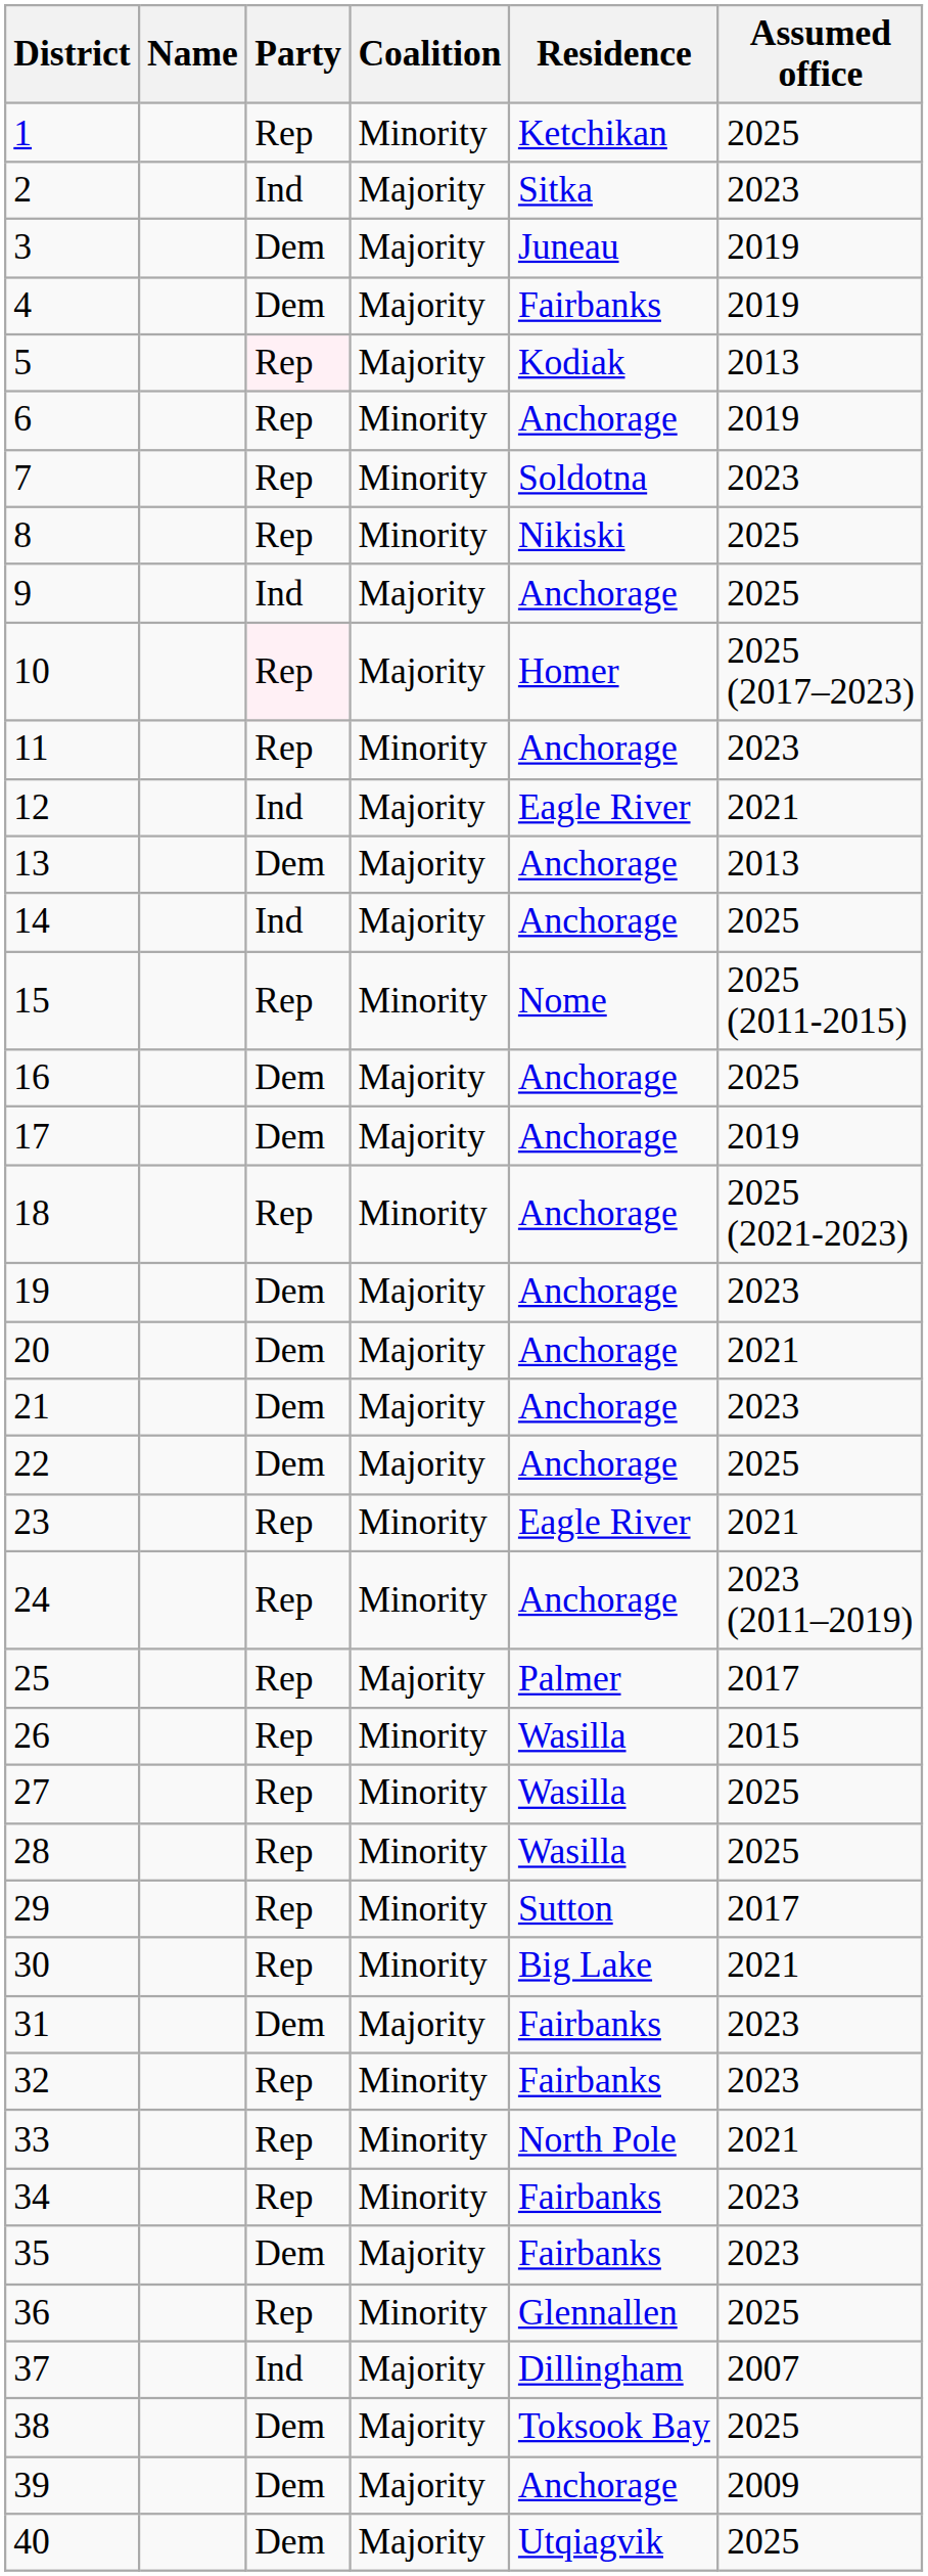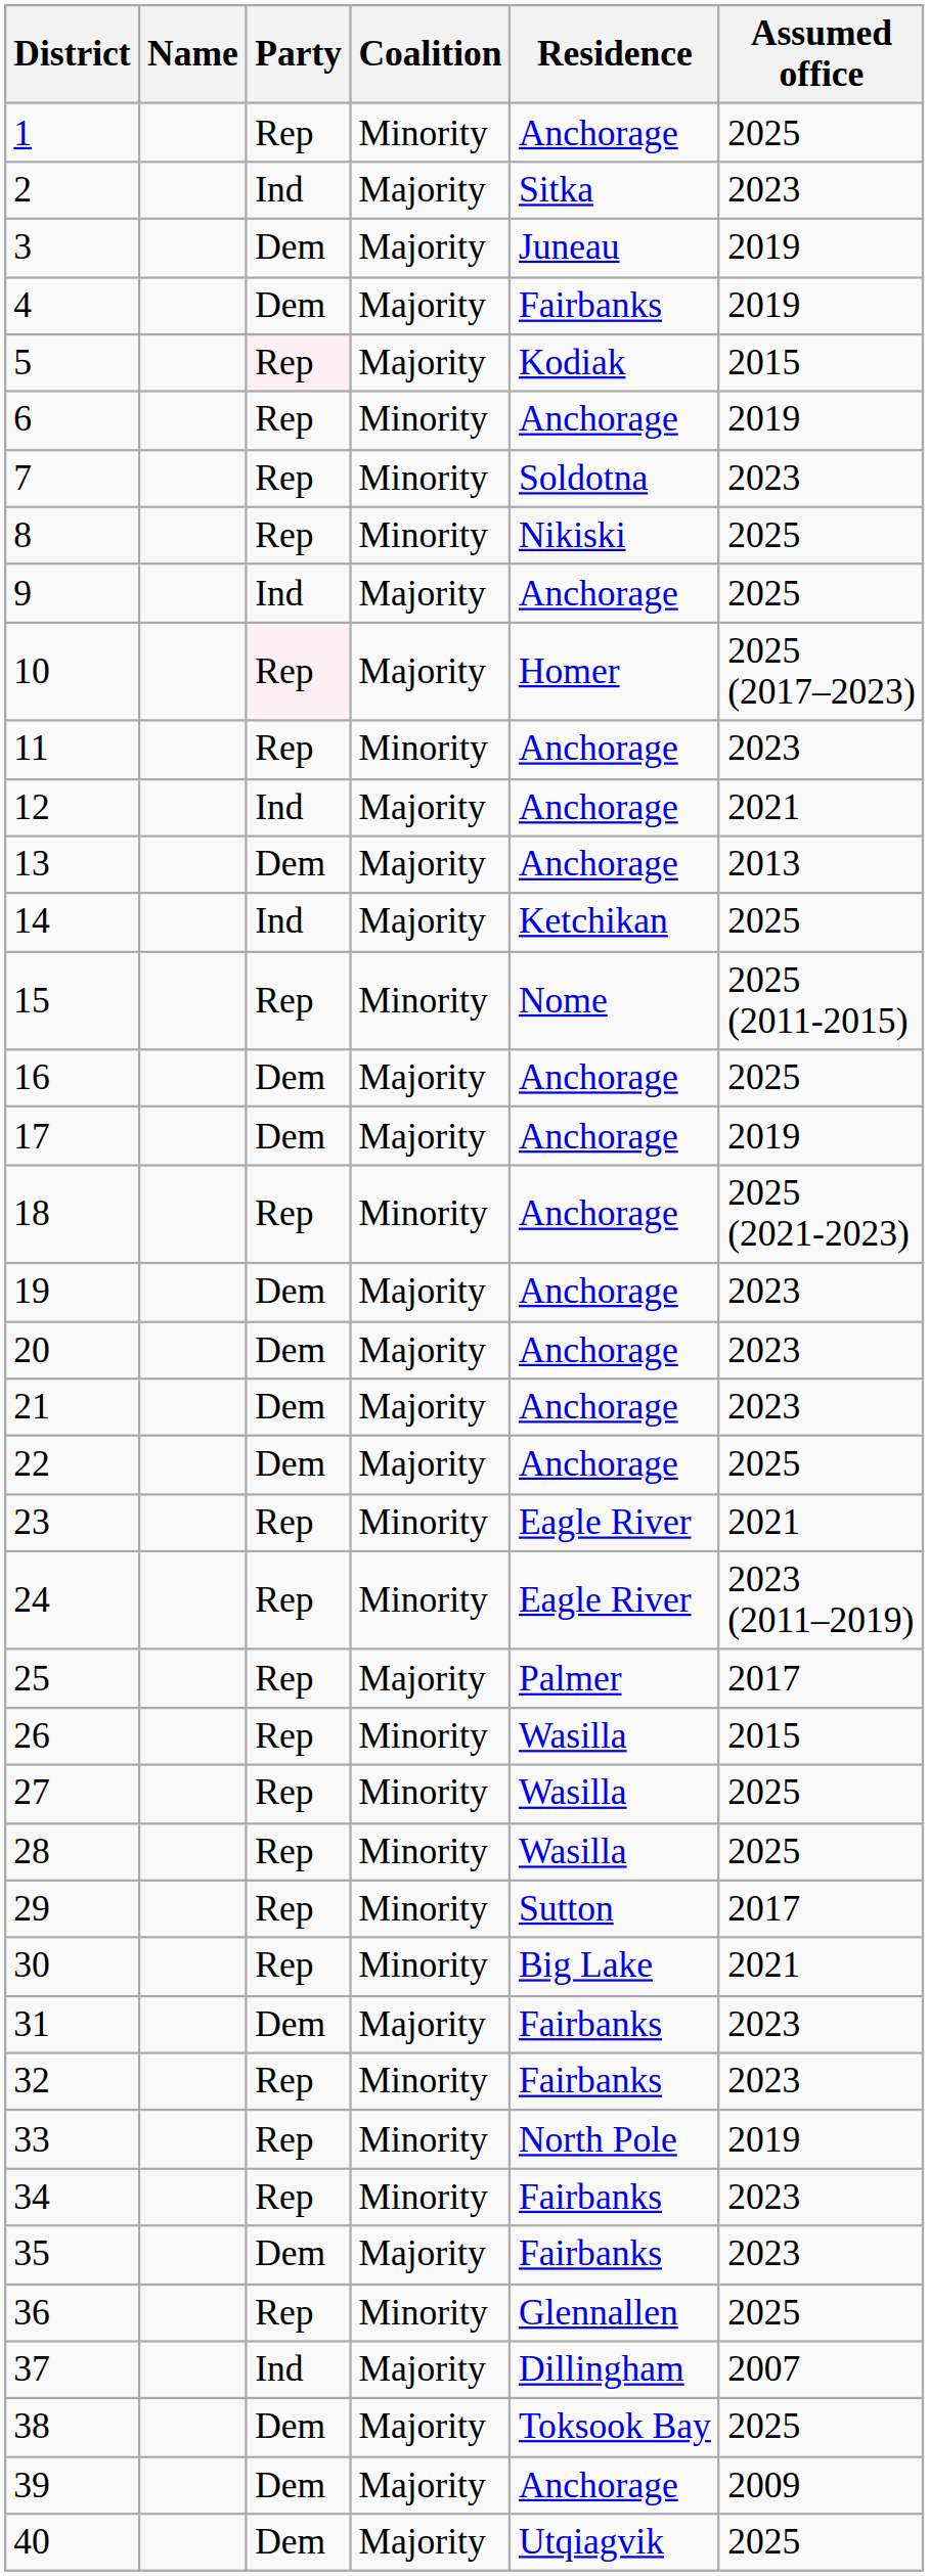1 | Residence: Ketchikan -> Anchorage
5 | Assumed office: 2013 -> 2015
12 | Residence: Eagle River -> Anchorage
14 | Residence: Anchorage -> Ketchikan
20 | Assumed office: 2021 -> 2023
24 | Residence: Anchorage -> Eagle River
33 | Assumed office: 2021 -> 2019
